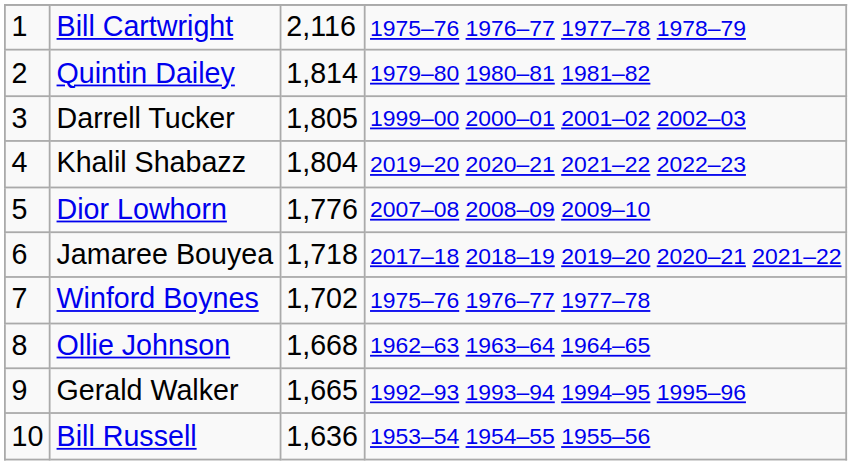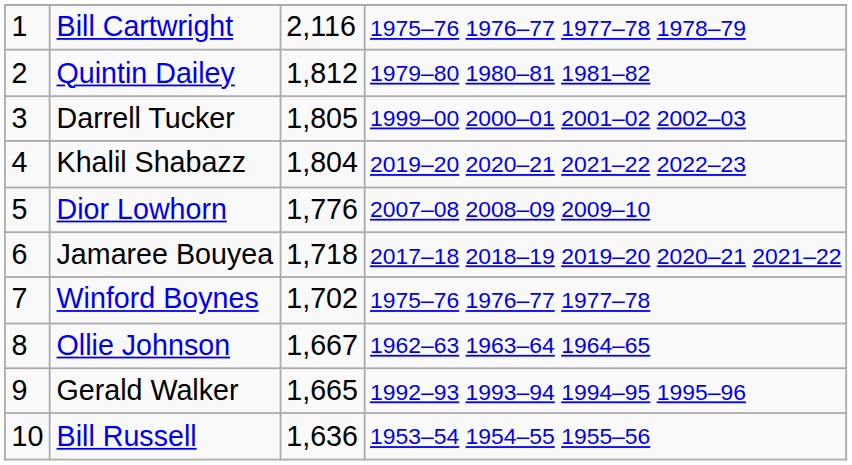Quintin Dailey | column 3: 1,814 -> 1,812
Ollie Johnson | column 3: 1,668 -> 1,667
